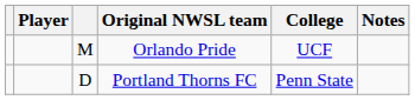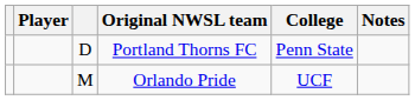rows swapped: Portland Thorns FC <-> Orlando Pride
